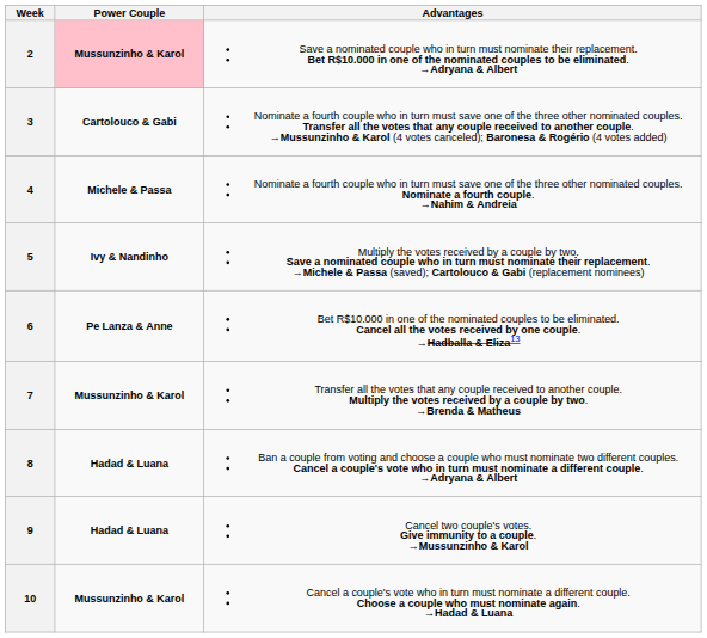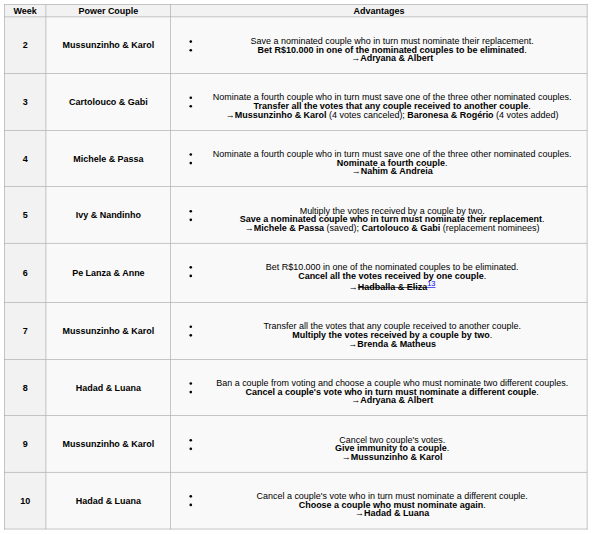2 | Power Couple: pink background -> no background
9 | Power Couple: Hadad & Luana -> Mussunzinho & Karol
10 | Power Couple: Mussunzinho & Karol -> Hadad & Luana
